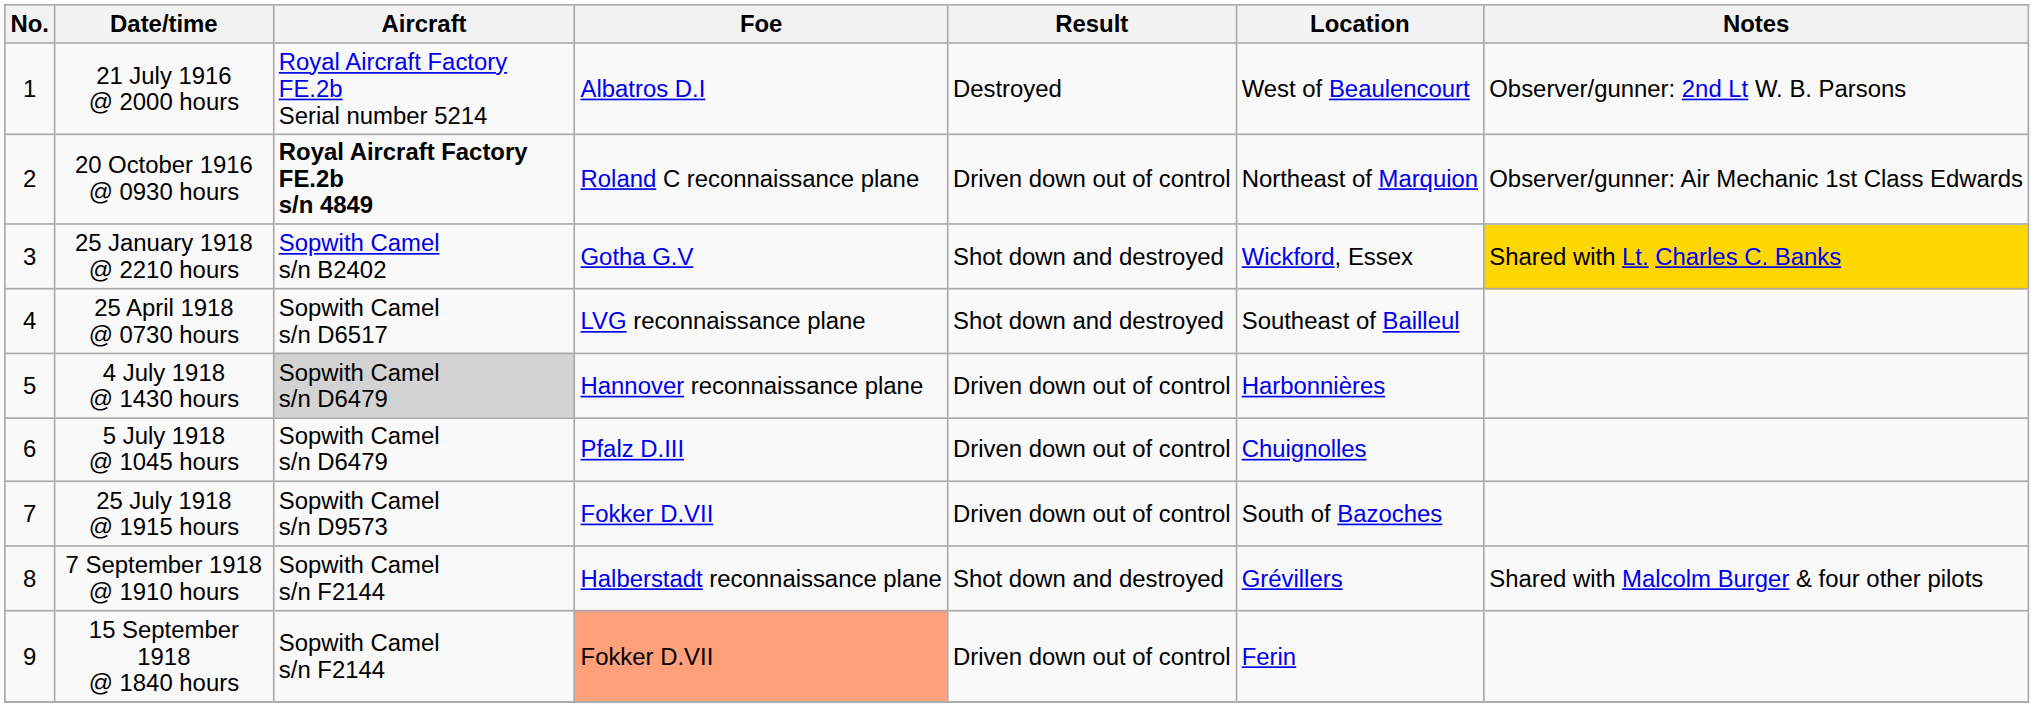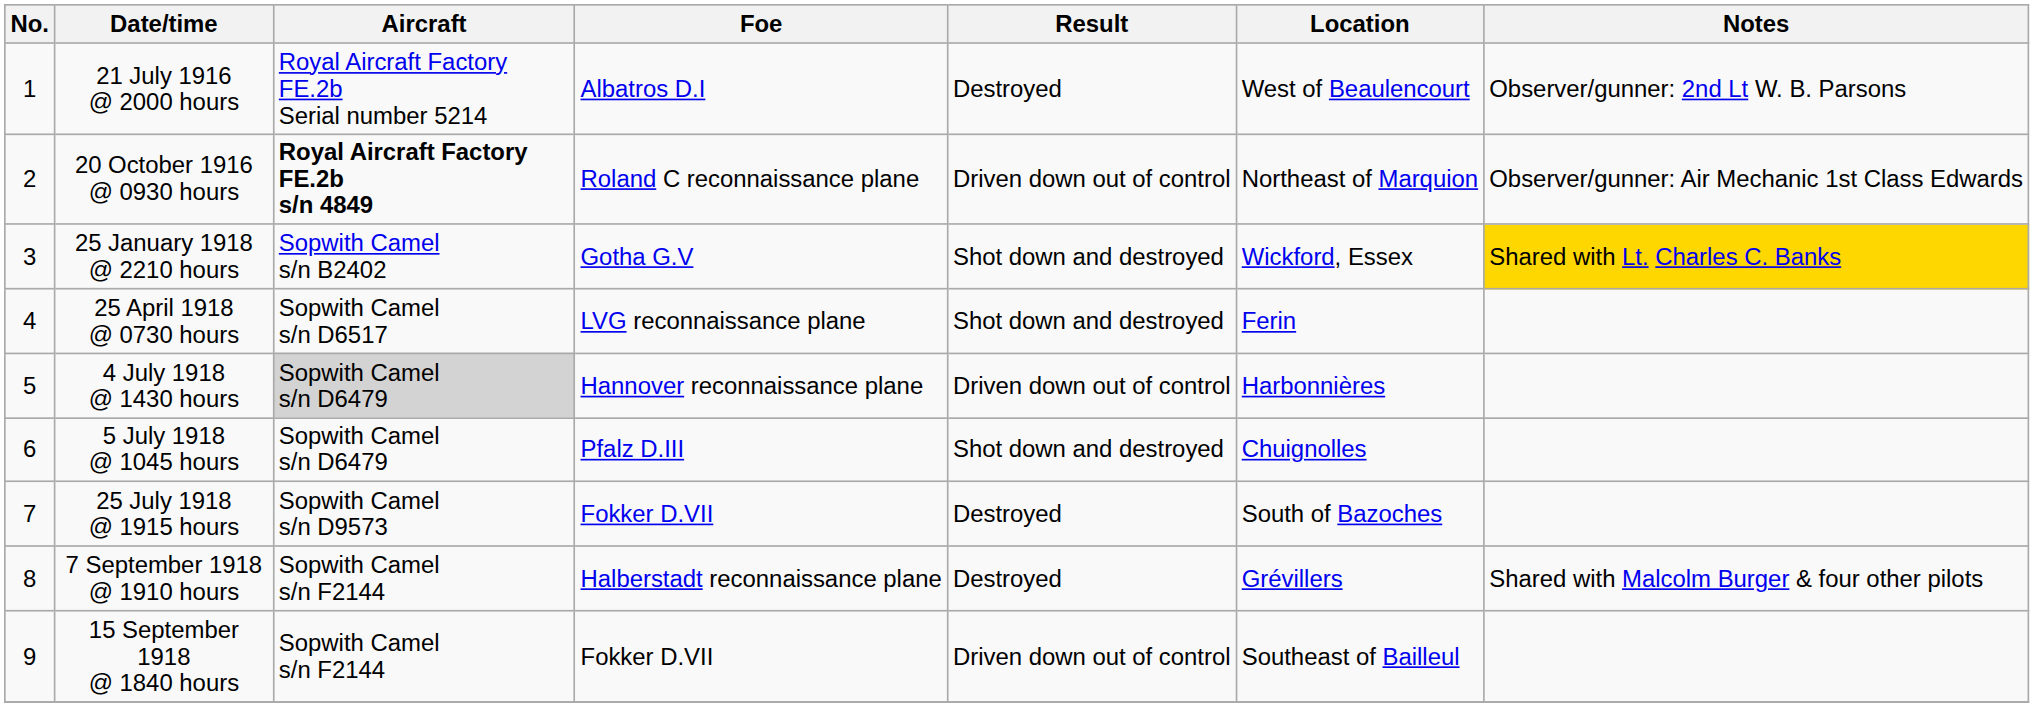25 April 1918 @ 0730 hours | Location: Southeast of Bailleul -> Ferin
5 July 1918 @ 1045 hours | Result: Driven down out of control -> Shot down and destroyed
25 July 1918 @ 1915 hours | Result: Driven down out of control -> Destroyed
7 September 1918 @ 1910 hours | Result: Shot down and destroyed -> Destroyed
15 September 1918 @ 1840 hours | Foe: lightsalmon background -> no background
15 September 1918 @ 1840 hours | Location: Ferin -> Southeast of Bailleul
